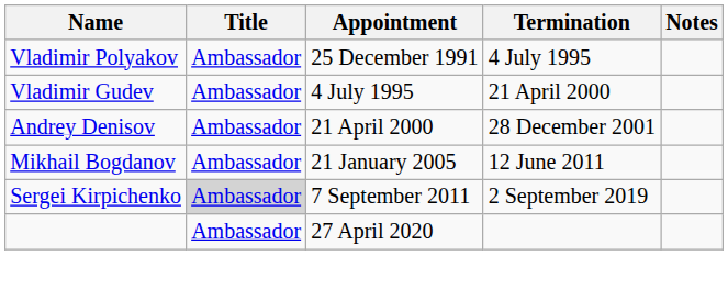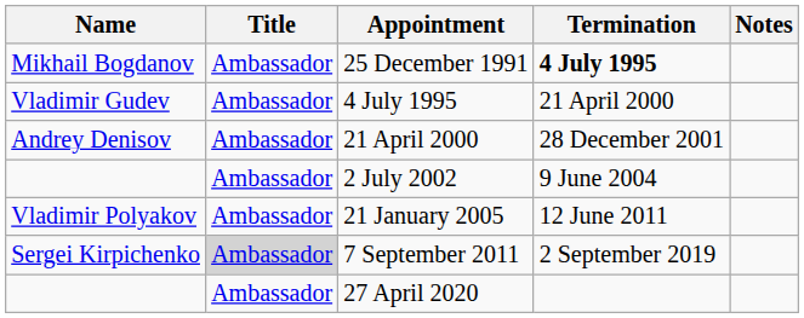25 December 1991 | Name: Vladimir Polyakov -> Mikhail Bogdanov
25 December 1991 | Termination: normal -> bold
+ row: Ambassador | 2 July 2002 | 9 June 2004
21 January 2005 | Name: Mikhail Bogdanov -> Vladimir Polyakov
